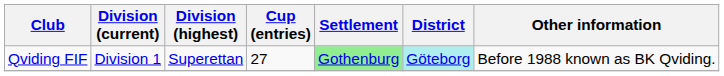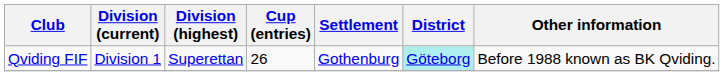Qviding FIF | Cup (entries): 27 -> 26
Qviding FIF | Settlement: lightgreen background -> no background
